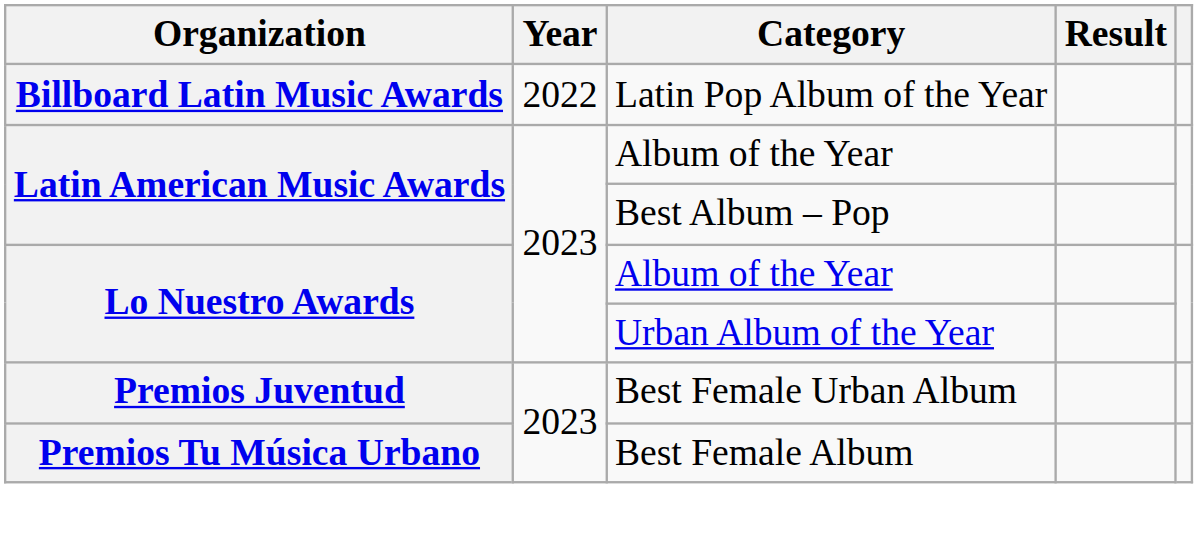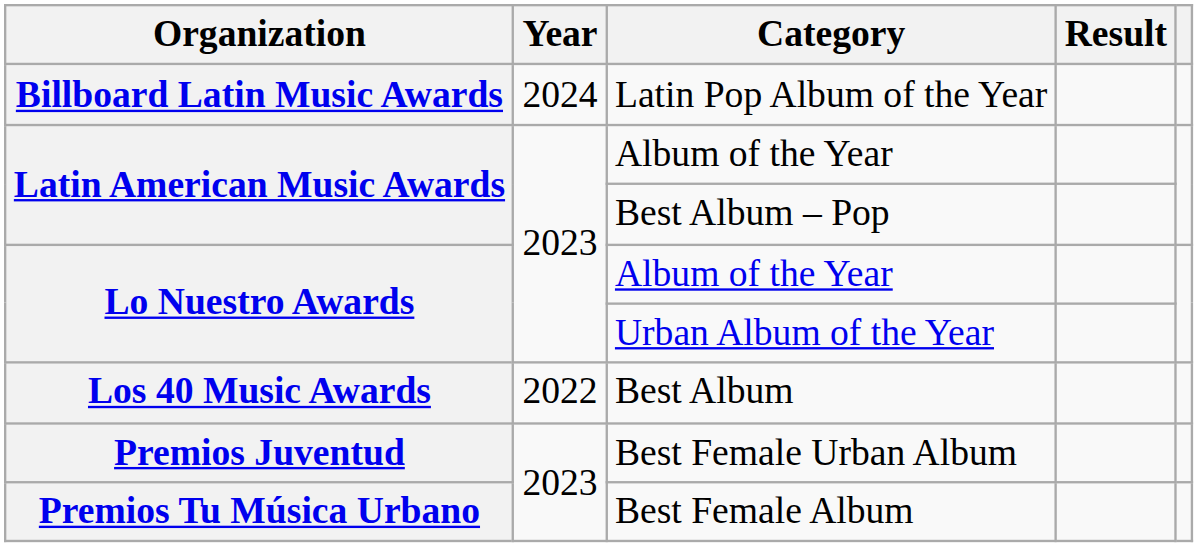Latin Pop Album of the Year | Year: 2022 -> 2024
+ row: Los 40 Music Awards | 2022 | Best Album
